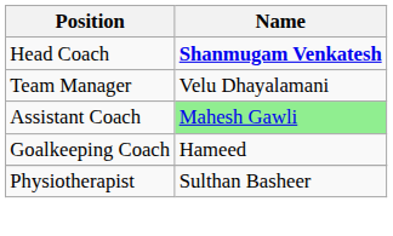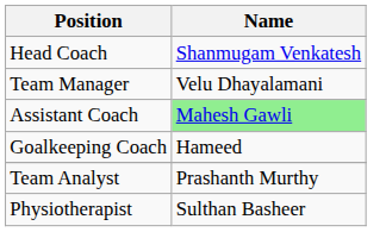Head Coach | Name: bold -> normal
+ row: Team Analyst | Prashanth Murthy
